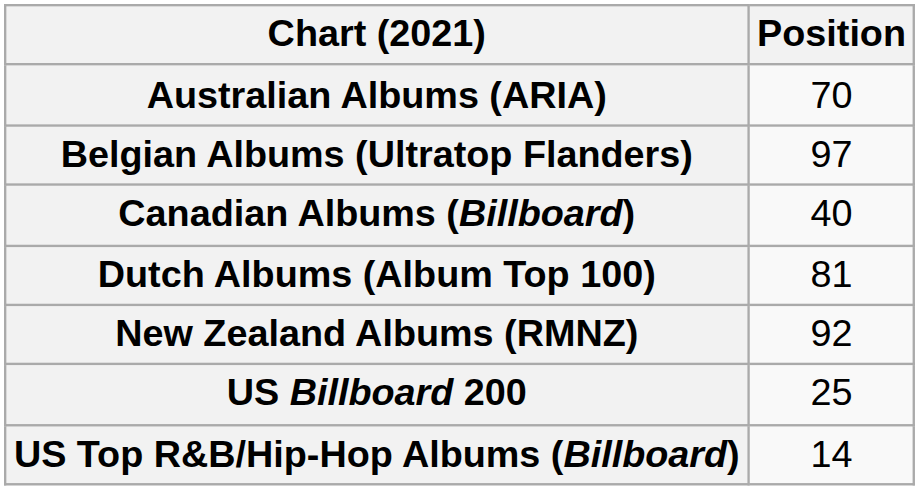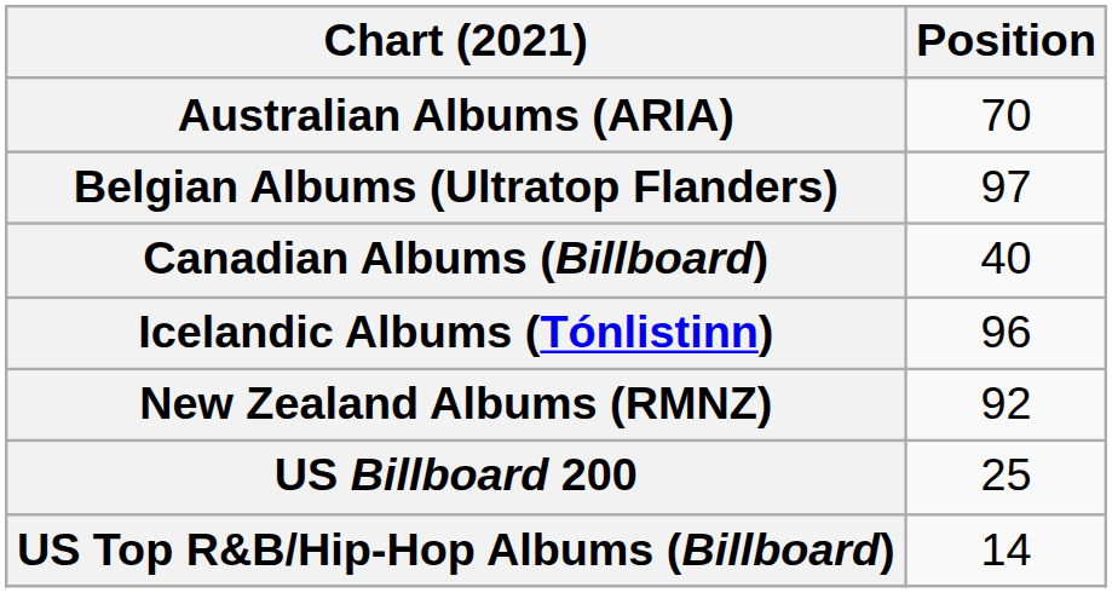- row: Dutch Albums (Album Top 100) | 81
+ row: Icelandic Albums (Tónlistinn) | 96
